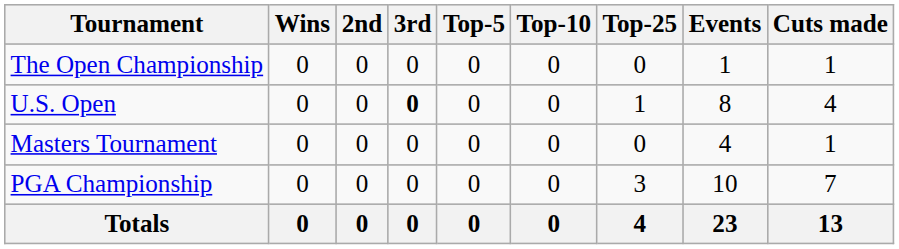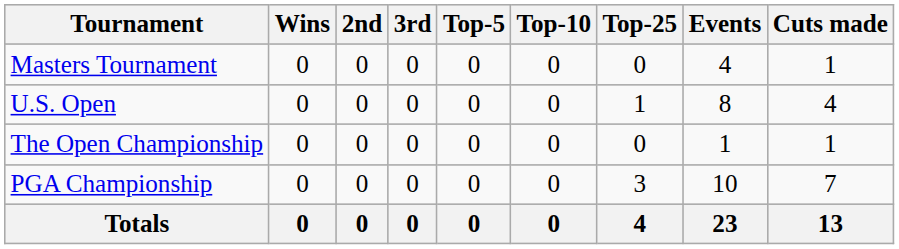rows swapped: Masters Tournament <-> The Open Championship
U.S. Open | 3rd: bold -> normal
